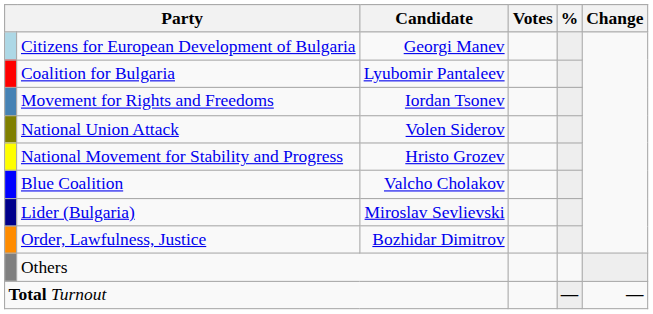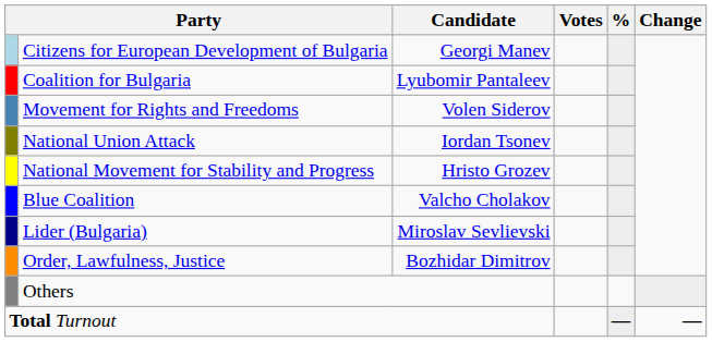Movement for Rights and Freedoms | Candidate: Iordan Tsonev -> Volen Siderov
National Union Attack | Candidate: Volen Siderov -> Iordan Tsonev
